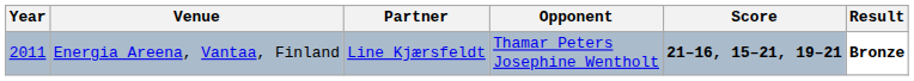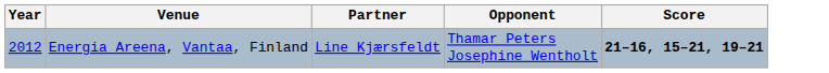- column: Result | Bronze
Energia Areena, Vantaa, Finland | Year: 2011 -> 2012
